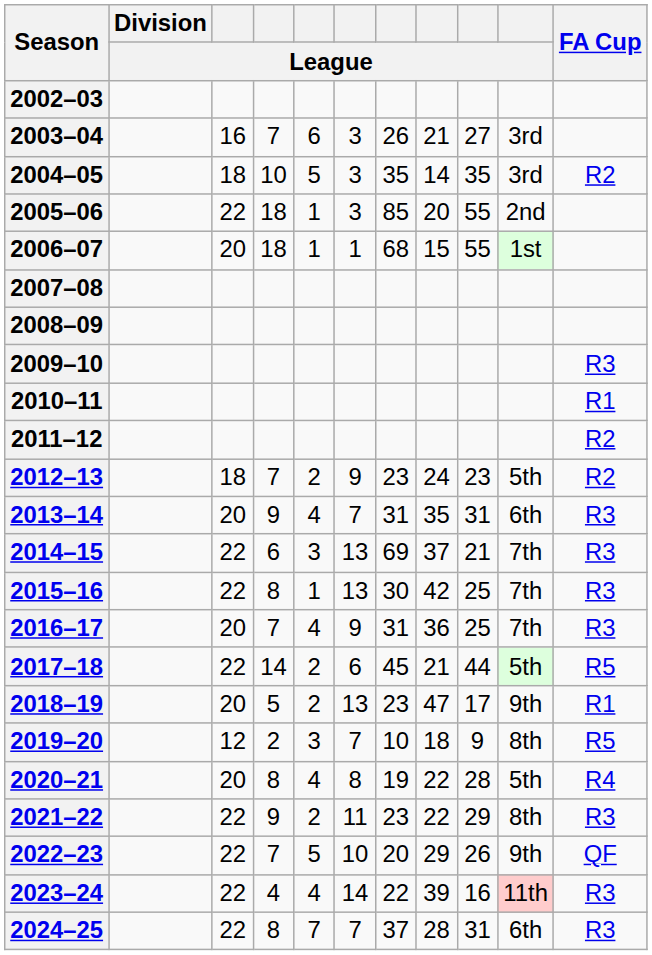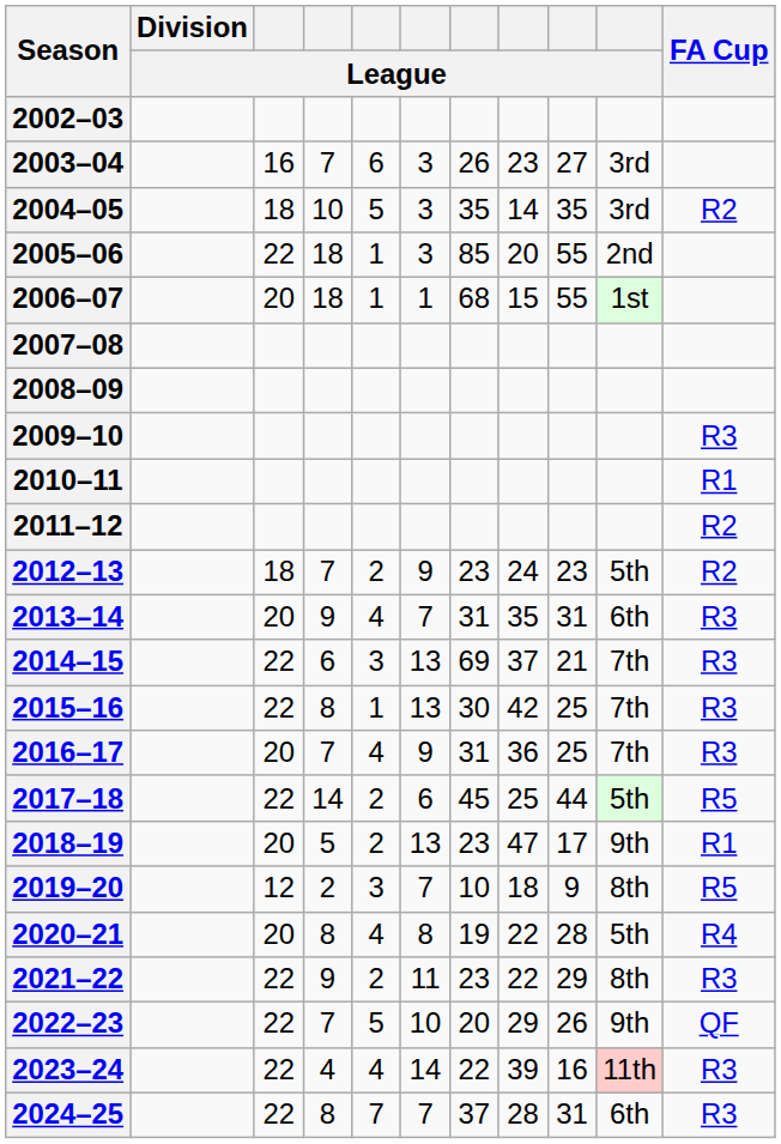2003–04 | column 8: 21 -> 23
2017–18 | column 8: 21 -> 25
